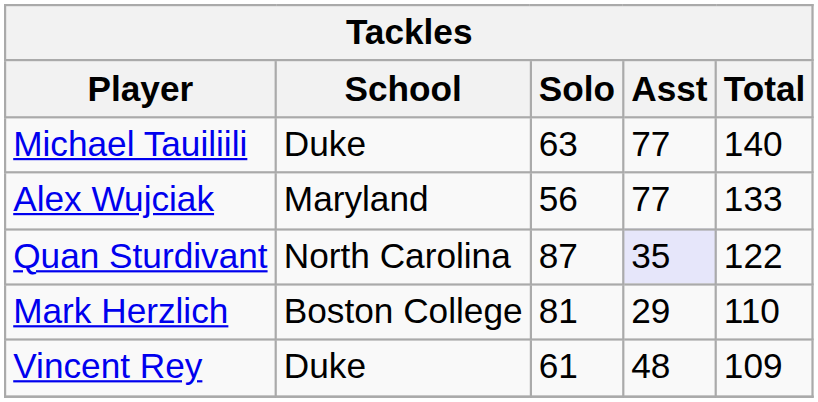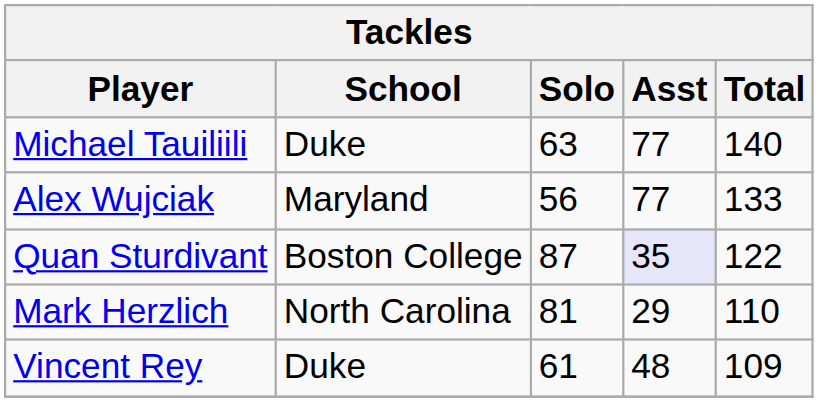Quan Sturdivant | School: North Carolina -> Boston College
Mark Herzlich | School: Boston College -> North Carolina
